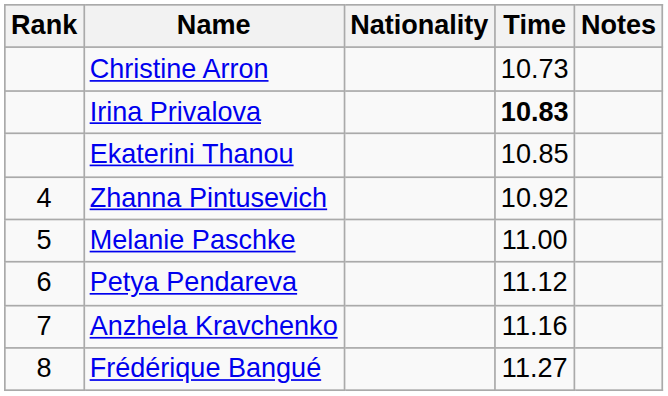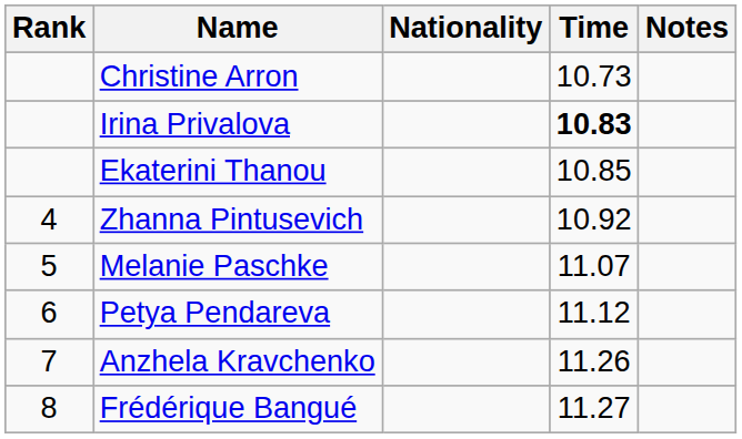Melanie Paschke | Time: 11.00 -> 11.07
Anzhela Kravchenko | Time: 11.16 -> 11.26
